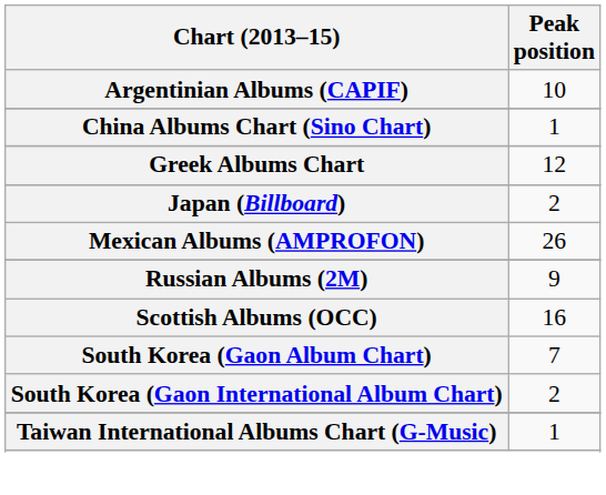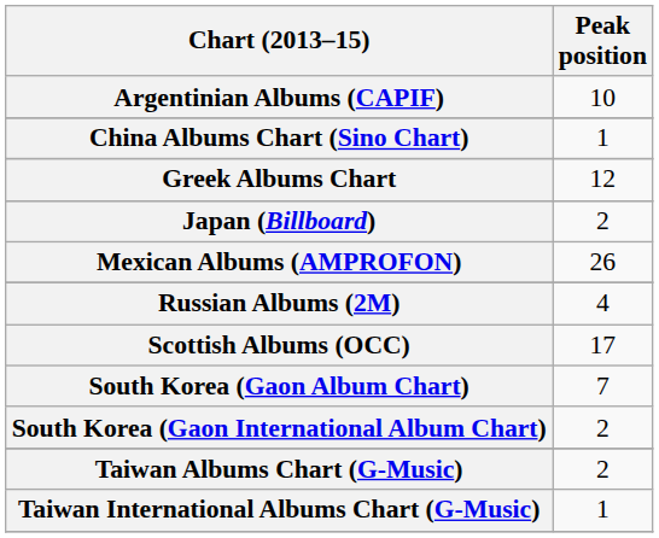Russian Albums (2M) | Peak position: 9 -> 4
Scottish Albums (OCC) | Peak position: 16 -> 17
+ row: Taiwan Albums Chart (G-Music) | 2
